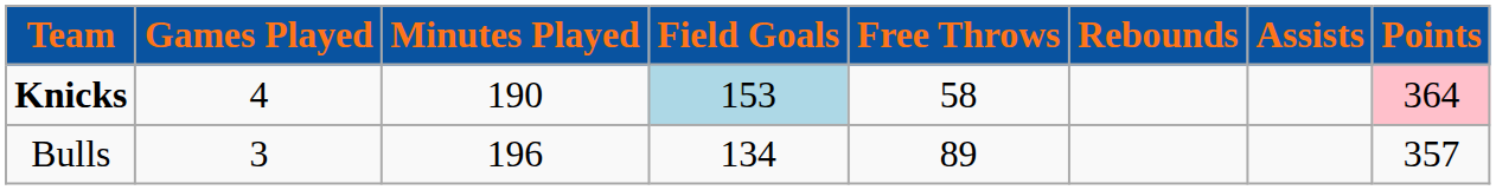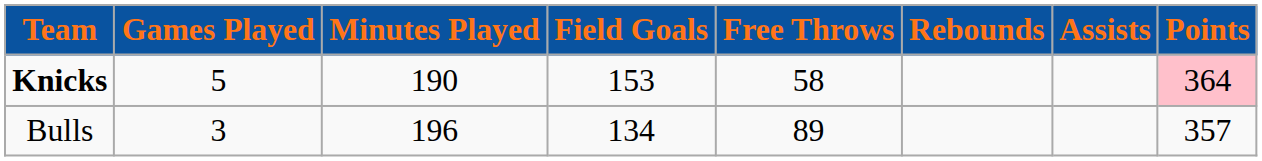Knicks | Games Played: 4 -> 5
Knicks | Field Goals: lightblue background -> no background
